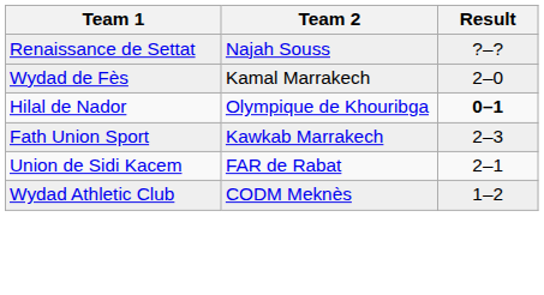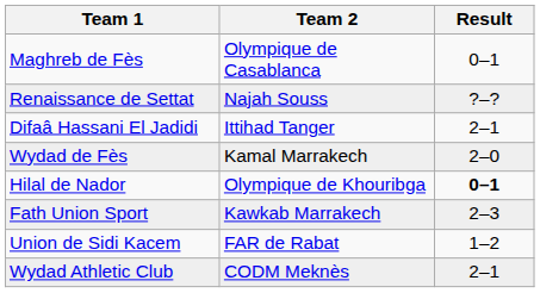+ row: Maghreb de Fès | Olympique de Casablanca | 0–1
+ row: Difaâ Hassani El Jadidi | Ittihad Tanger | 2–1
Union de Sidi Kacem | Result: 2–1 -> 1–2
Wydad Athletic Club | Result: 1–2 -> 2–1
